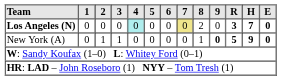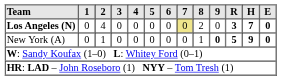Los Angeles (N) | 2: 0 -> 4
Los Angeles (N) | 4: paleturquoise background -> no background
New York (A) | 3: 1 -> 0
